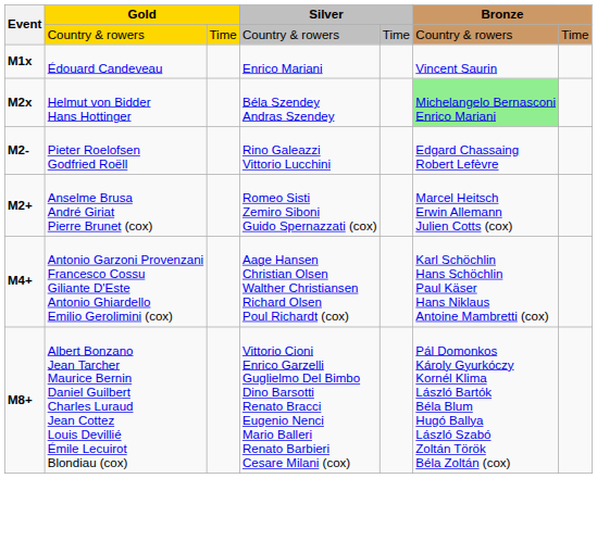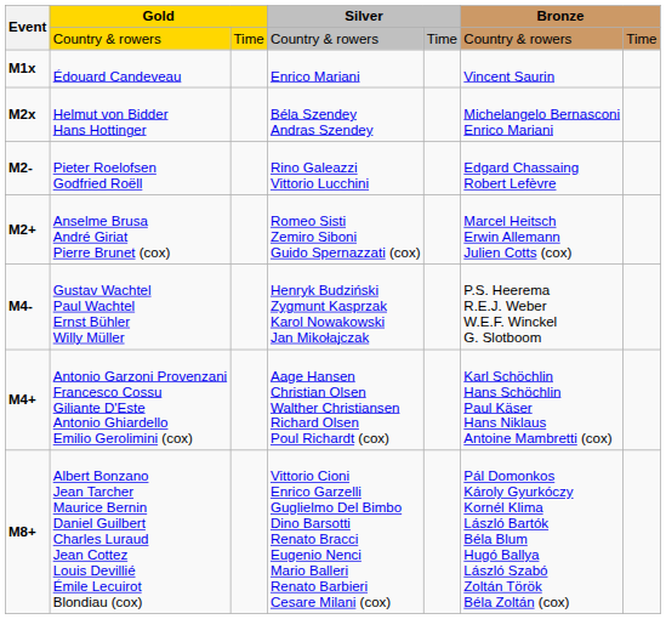Helmut von Bidder Hans Hottinger | column 6: lightgreen background -> no background
+ row: M4- | Gustav Wachtel Paul Wachtel Ernst Bühler Willy Müller | Henryk Budziński Zygmunt Kasprzak Karol Nowakowski Jan Mikołajczak | P.S. Heerema R.E.J. Weber W.E.F. Winckel G. Slotboom
